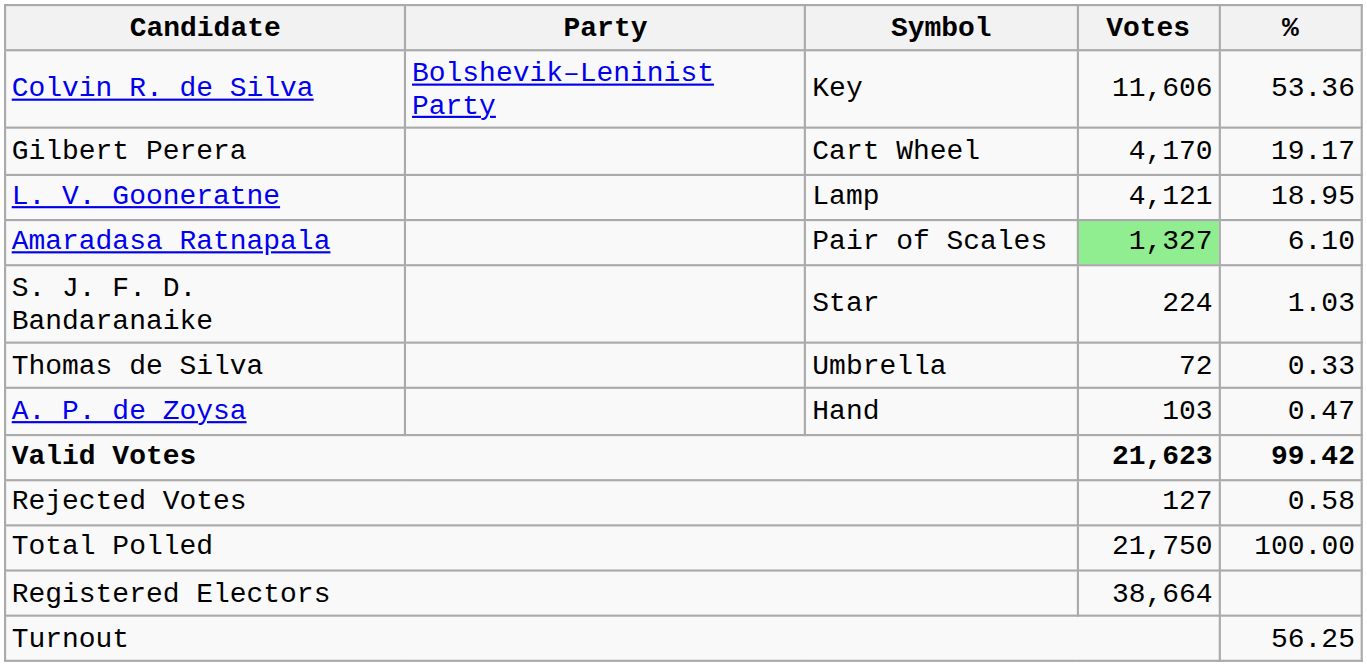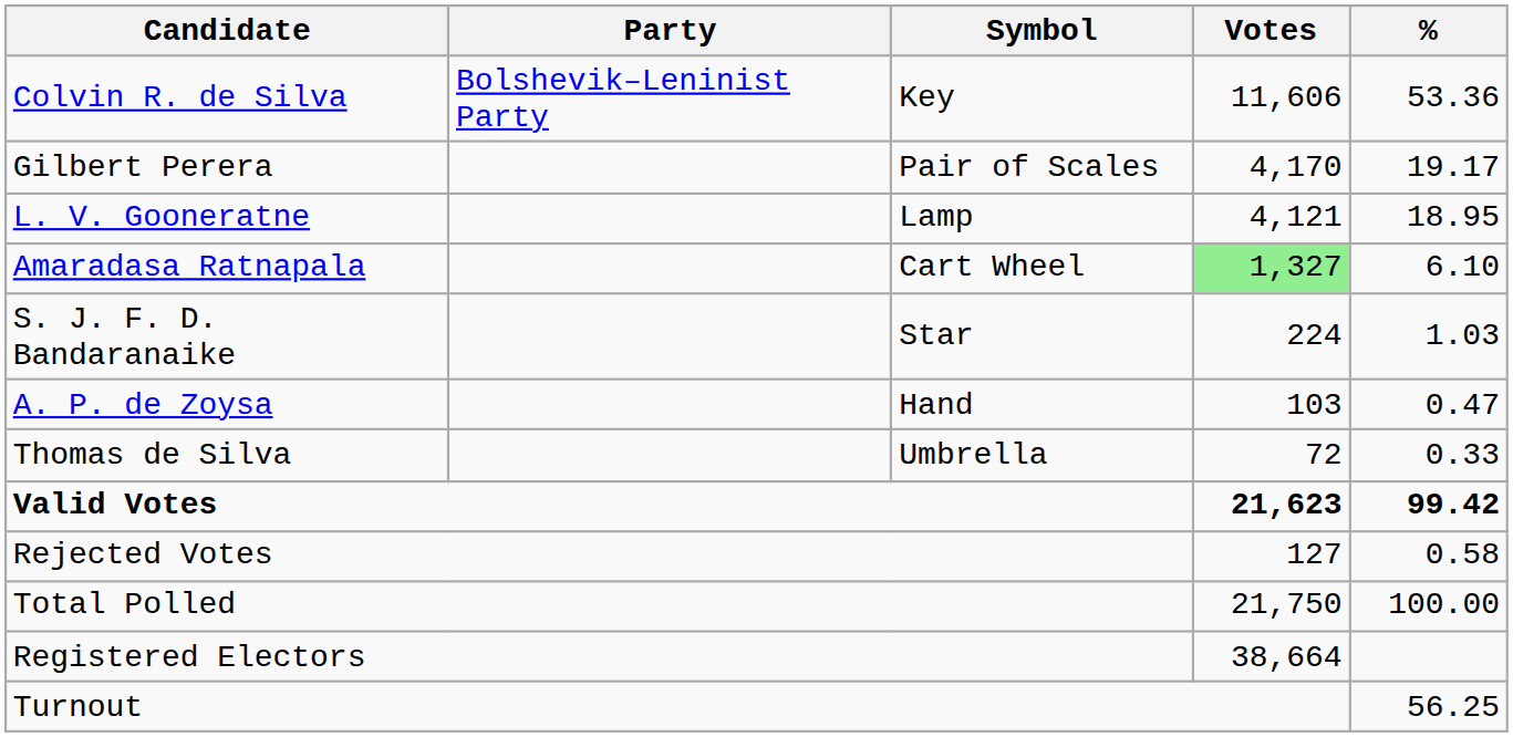Gilbert Perera | Symbol: Cart Wheel -> Pair of Scales
Amaradasa Ratnapala | Symbol: Pair of Scales -> Cart Wheel
rows swapped: A. P. de Zoysa <-> Thomas de Silva
